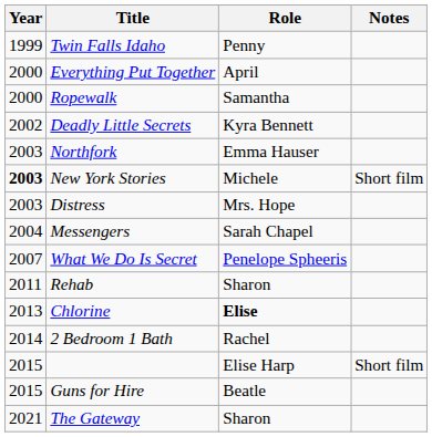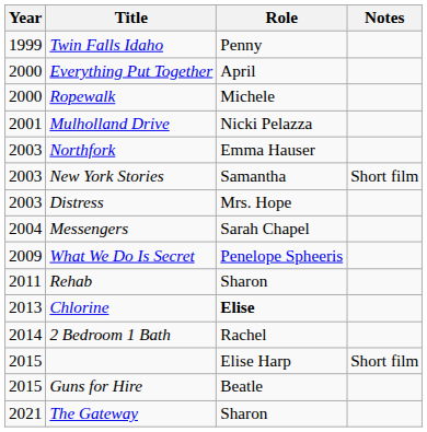Ropewalk | Role: Samantha -> Michele
+ row: 2001 | Mulholland Drive | Nicki Pelazza
- row: 2002 | Deadly Little Secrets | Kyra Bennett
New York Stories | Year: bold -> normal
New York Stories | Role: Michele -> Samantha
What We Do Is Secret | Year: 2007 -> 2009
